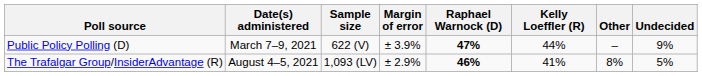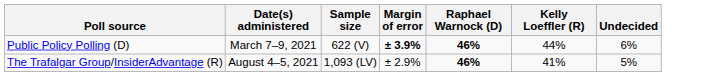- column: Other | – | 8%
Public Policy Polling (D) | Margin of error: normal -> bold
Public Policy Polling (D) | Raphael Warnock (D): 47% -> 46%
Public Policy Polling (D) | Undecided: 9% -> 6%
